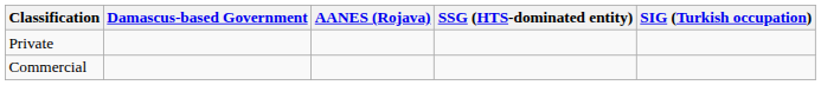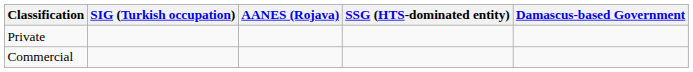columns swapped: Damascus-based Government <-> SIG (Turkish occupation)
